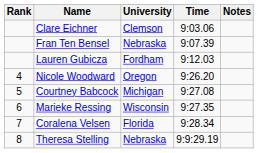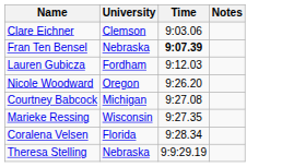- column: Rank | 4 | 5 | 6 | 7 | 8
Fran Ten Bensel | Time: normal -> bold
